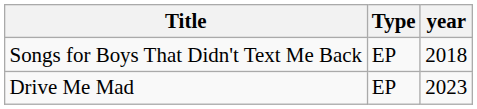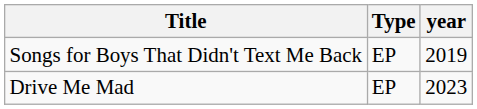Songs for Boys That Didn't Text Me Back | year: 2018 -> 2019
